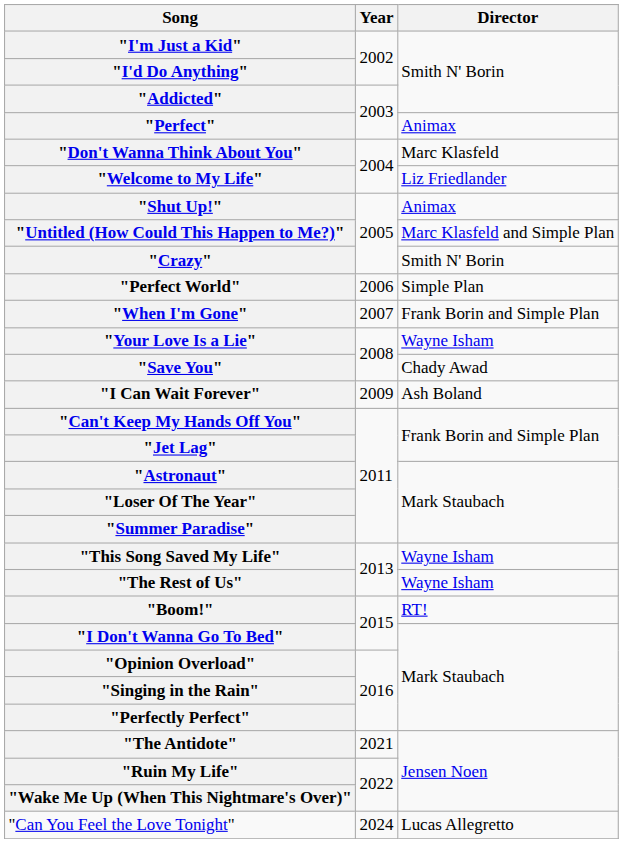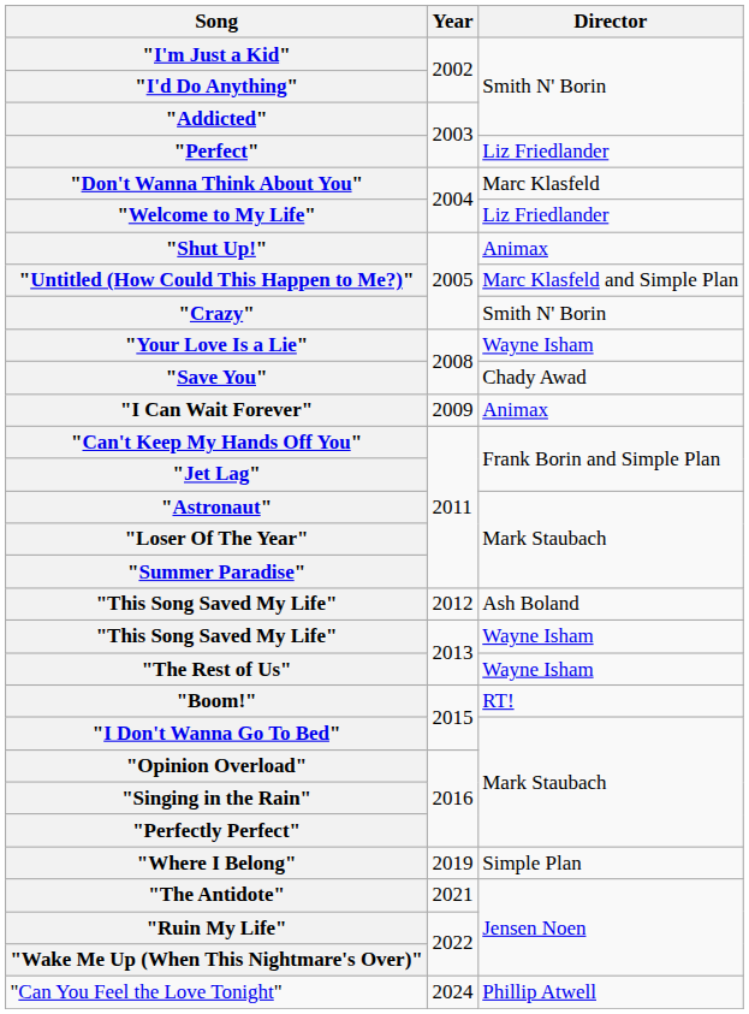"Perfect" | Director: Animax -> Liz Friedlander
- row: "Perfect World" | 2006 | Simple Plan
- row: "When I'm Gone" | 2007 | Frank Borin and Simple Plan
"I Can Wait Forever" | Director: Ash Boland -> Animax
+ row: "This Song Saved My Life" | 2012 | Ash Boland
+ row: "Where I Belong" | 2019 | Simple Plan
"Can You Feel the Love Tonight" | Director: Lucas Allegretto -> Phillip Atwell
